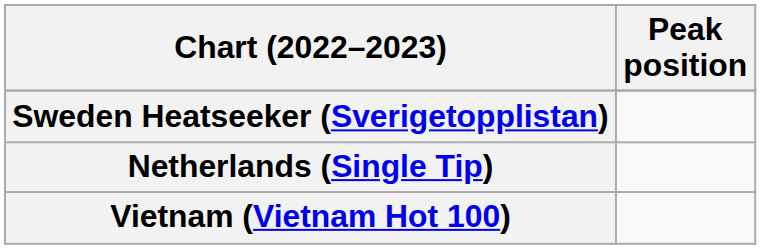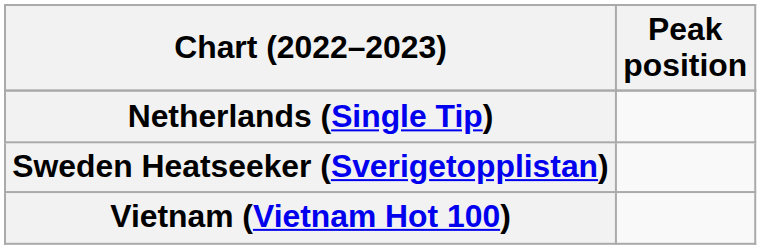rows swapped: Netherlands (Single Tip) <-> Sweden Heatseeker (Sverigetopplistan)
